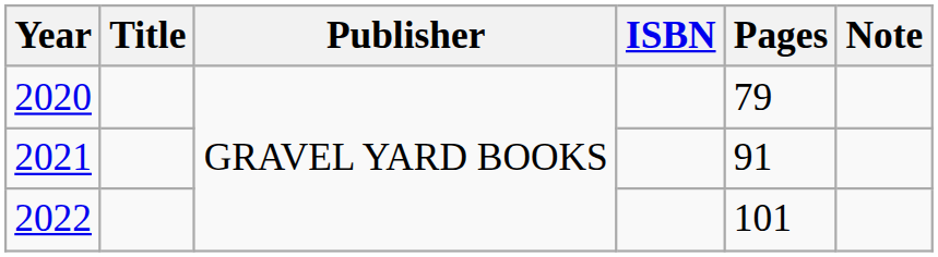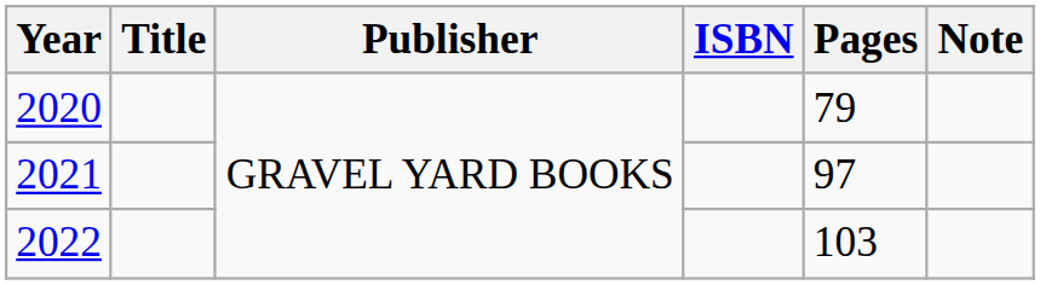2021 | Pages: 91 -> 97
2022 | Pages: 101 -> 103
